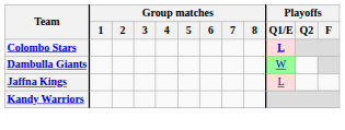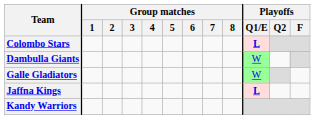+ row: Galle Gladiators | W
Jaffna Kings | Playoffs / Q1/E: normal -> bold
